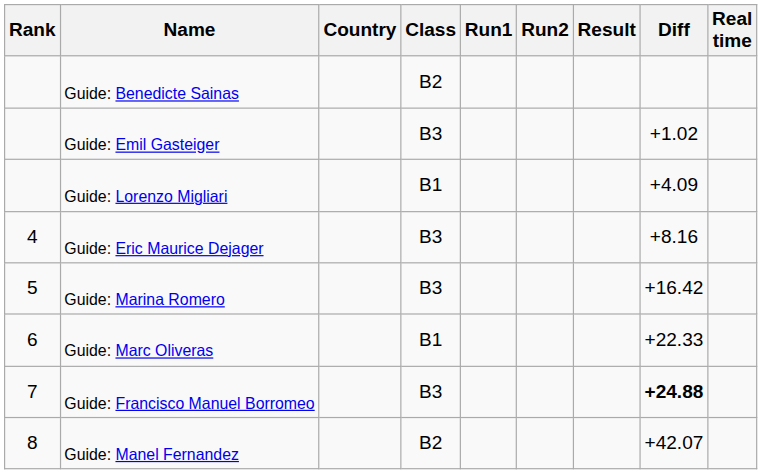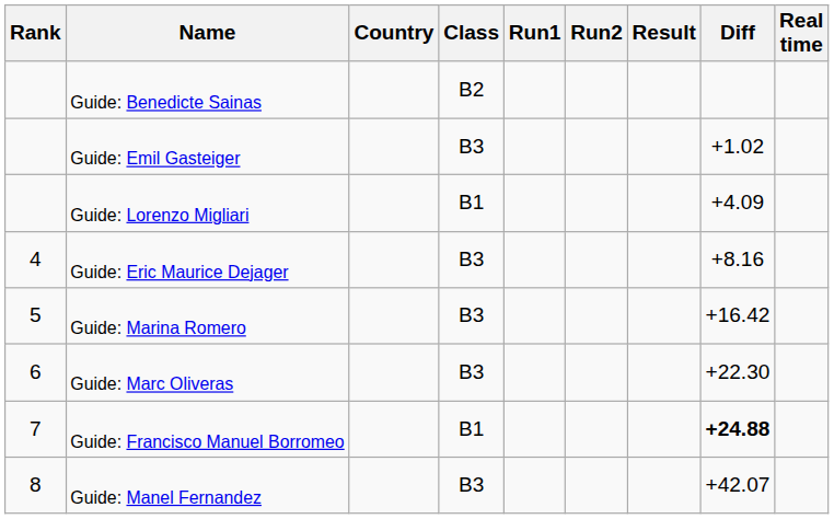Guide: Marc Oliveras | Class: B1 -> B3
Guide: Marc Oliveras | Diff: +22.33 -> +22.30
Guide: Francisco Manuel Borromeo | Class: B3 -> B1
Guide: Manel Fernandez | Class: B2 -> B3
